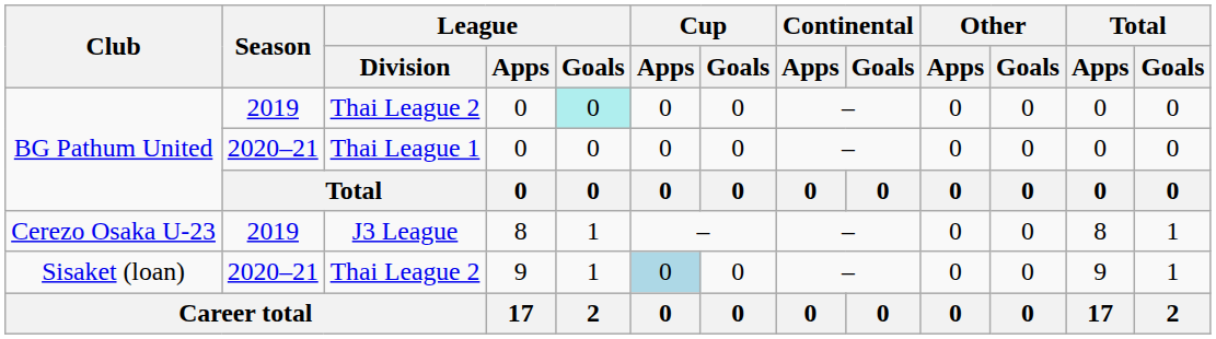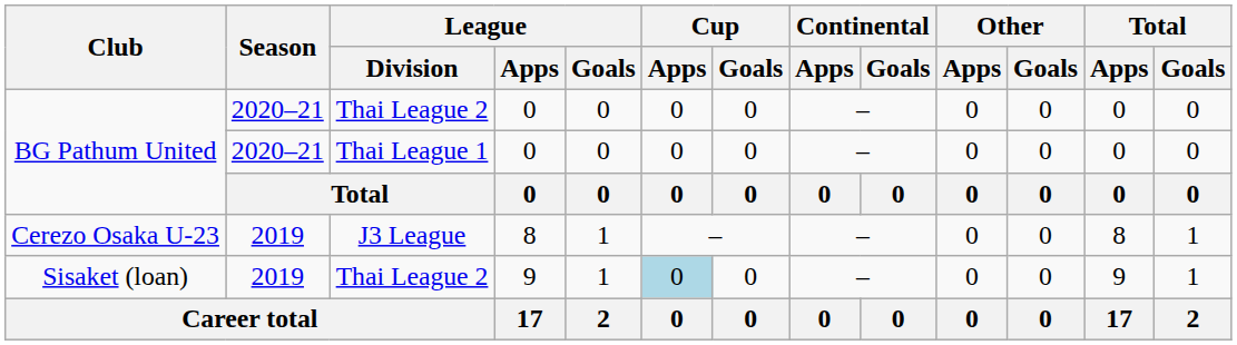BG Pathum United / Thai League 2 | Season: 2019 -> 2020–21
BG Pathum United / Thai League 2 | League / Goals: paleturquoise background -> no background
Sisaket (loan) | Season: 2020–21 -> 2019
